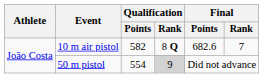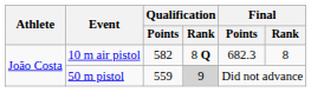10 m air pistol | Final / Points: 682.6 -> 682.3
10 m air pistol | Final / Rank: 7 -> 8
50 m pistol | Qualification / Points: 554 -> 559
